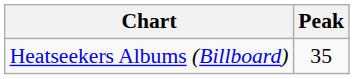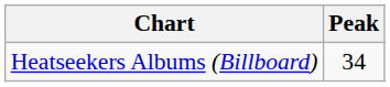Heatseekers Albums (Billboard) | Peak: 35 -> 34
